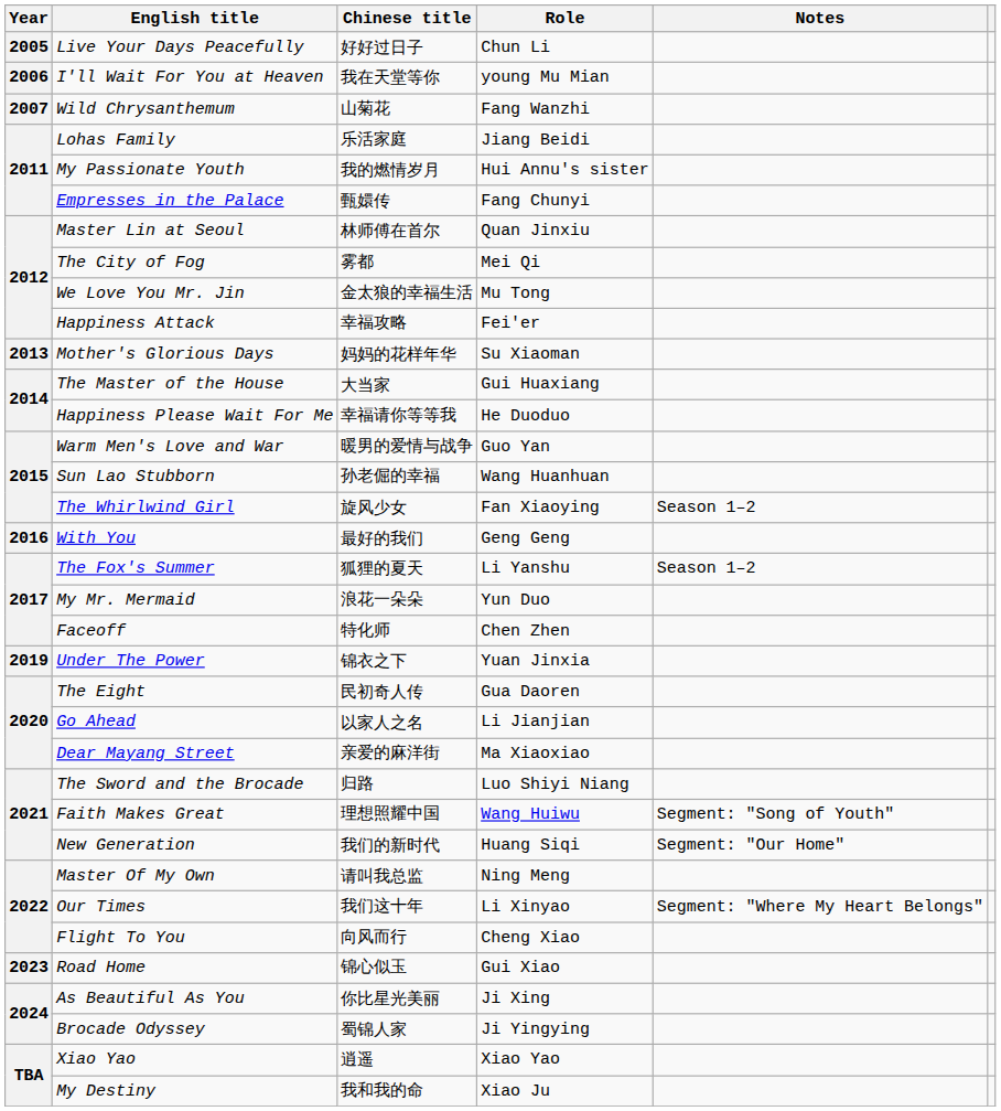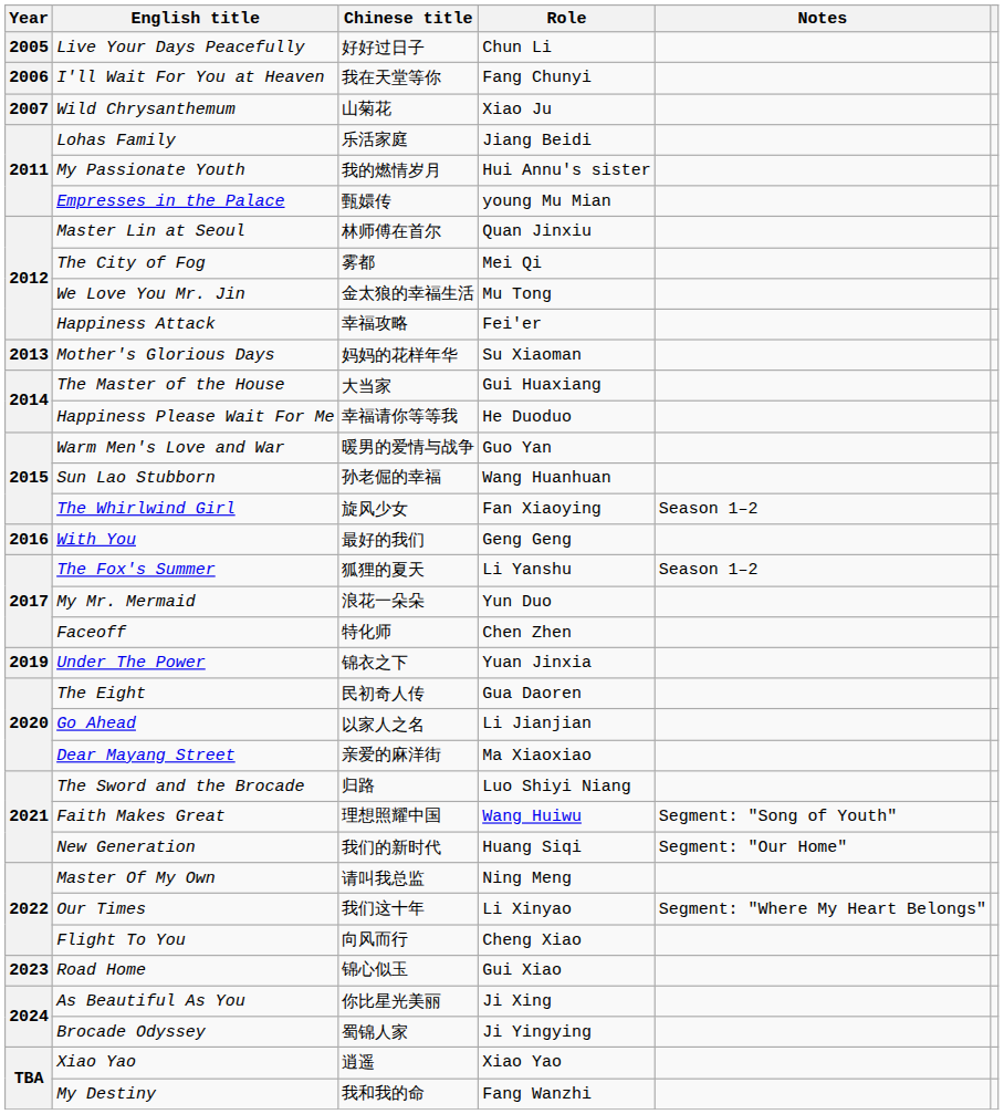I'll Wait For You at Heaven | Role: young Mu Mian -> Fang Chunyi
Wild Chrysanthemum | Role: Fang Wanzhi -> Xiao Ju
Empresses in the Palace | Role: Fang Chunyi -> young Mu Mian
My Destiny | Role: Xiao Ju -> Fang Wanzhi
